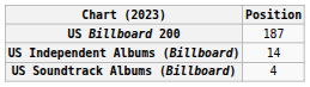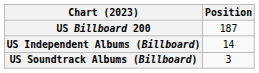US Soundtrack Albums (Billboard) | Position: 4 -> 3
